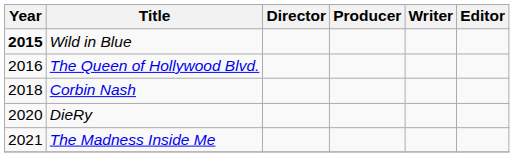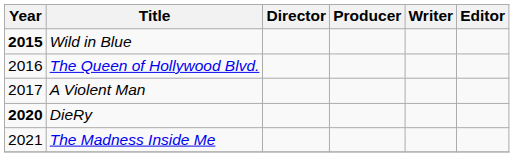+ row: 2017 | A Violent Man
- row: 2018 | Corbin Nash
DieRy | Year: normal -> bold
